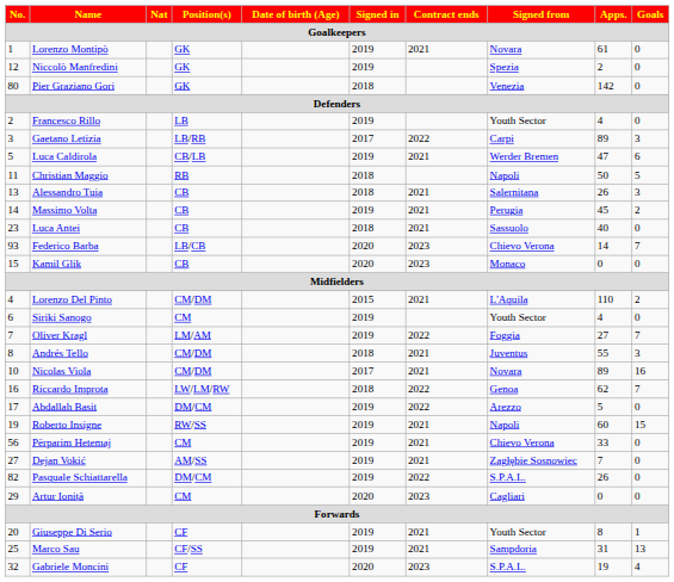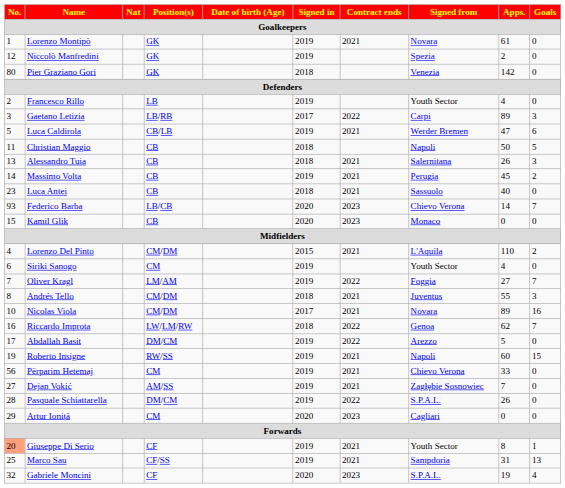Christian Maggio | Position(s): RB -> CB
Pasquale Schiattarella | No.: 82 -> 28
Giuseppe Di Serio | No.: no background -> lightsalmon background
